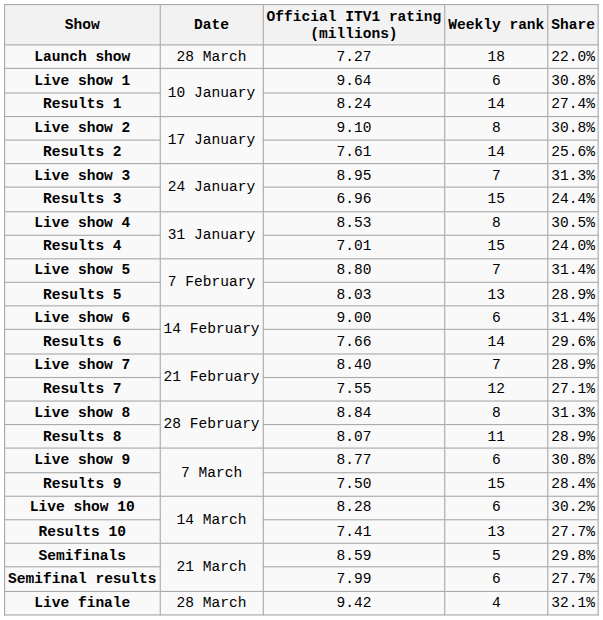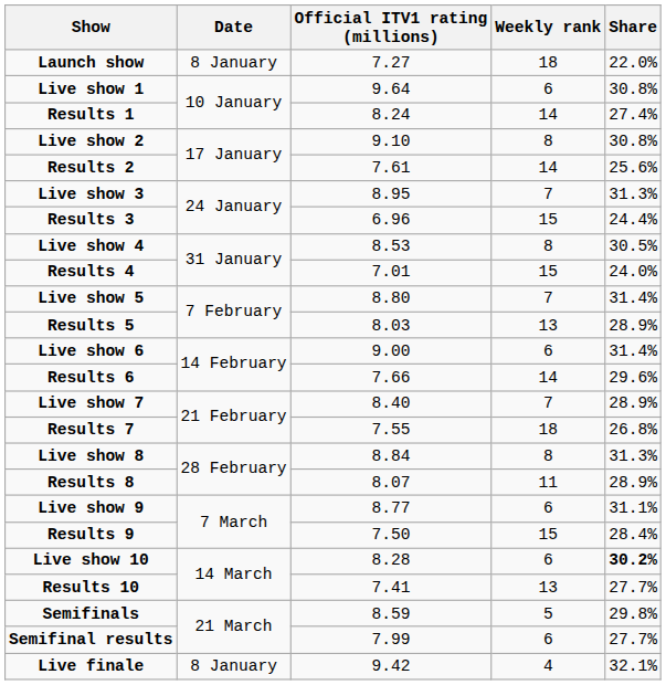Launch show | Date: 28 March -> 8 January
Results 7 | Weekly rank: 12 -> 18
Results 7 | Share: 27.1% -> 26.8%
Live show 9 | Share: 30.8% -> 31.1%
Live show 10 | Share: normal -> bold
Live finale | Date: 28 March -> 8 January
